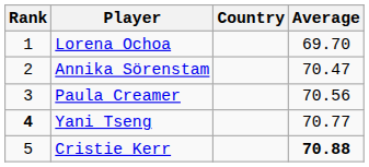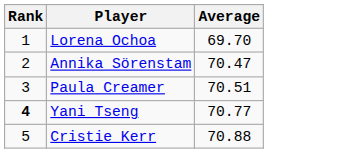- column: Country
Paula Creamer | Average: 70.56 -> 70.51
Cristie Kerr | Average: bold -> normal
